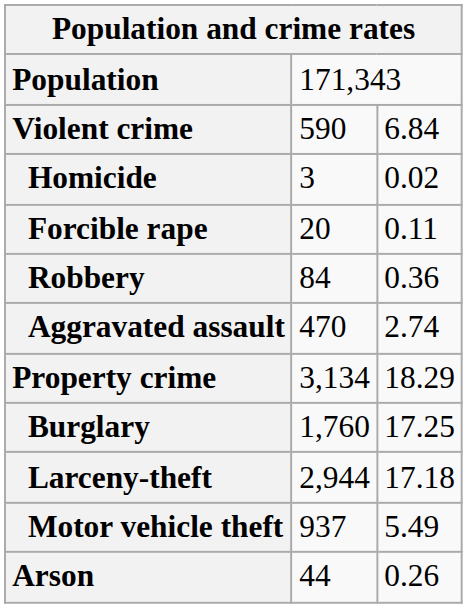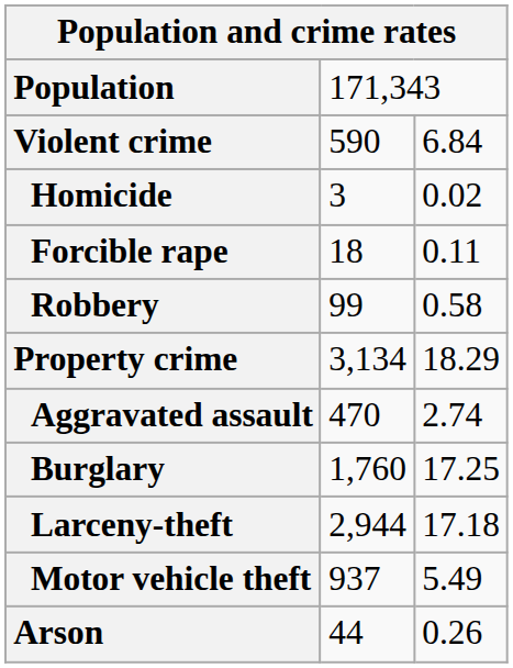Forcible rape | column 2: 20 -> 18
Robbery | column 2: 84 -> 99
Robbery | column 3: 0.36 -> 0.58
rows swapped: Aggravated assault <-> Property crime
